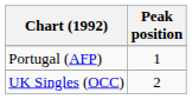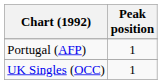UK Singles (OCC) | Peak position: 2 -> 1
